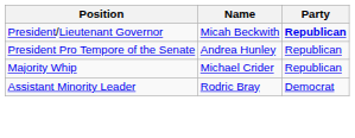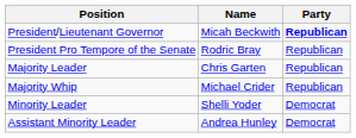President Pro Tempore of the Senate | Name: Andrea Hunley -> Rodric Bray
+ row: Majority Leader | Chris Garten | Republican
+ row: Minority Leader | Shelli Yoder | Democrat
Assistant Minority Leader | Name: Rodric Bray -> Andrea Hunley
